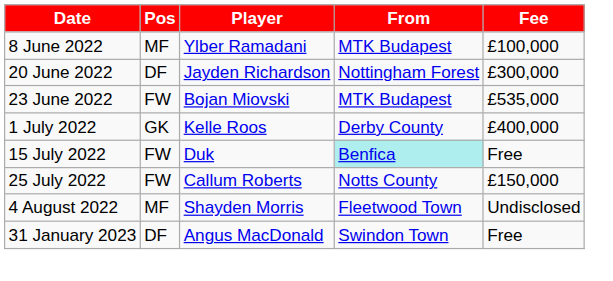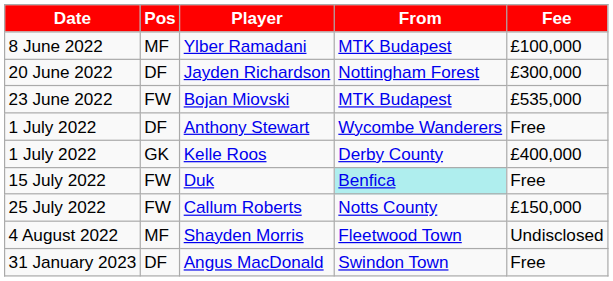+ row: 1 July 2022 | DF | Anthony Stewart | Wycombe Wanderers | Free
